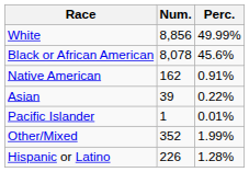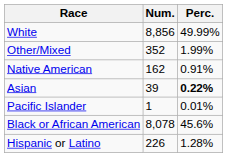rows swapped: Black or African American <-> Other/Mixed
Asian | Perc.: normal -> bold
